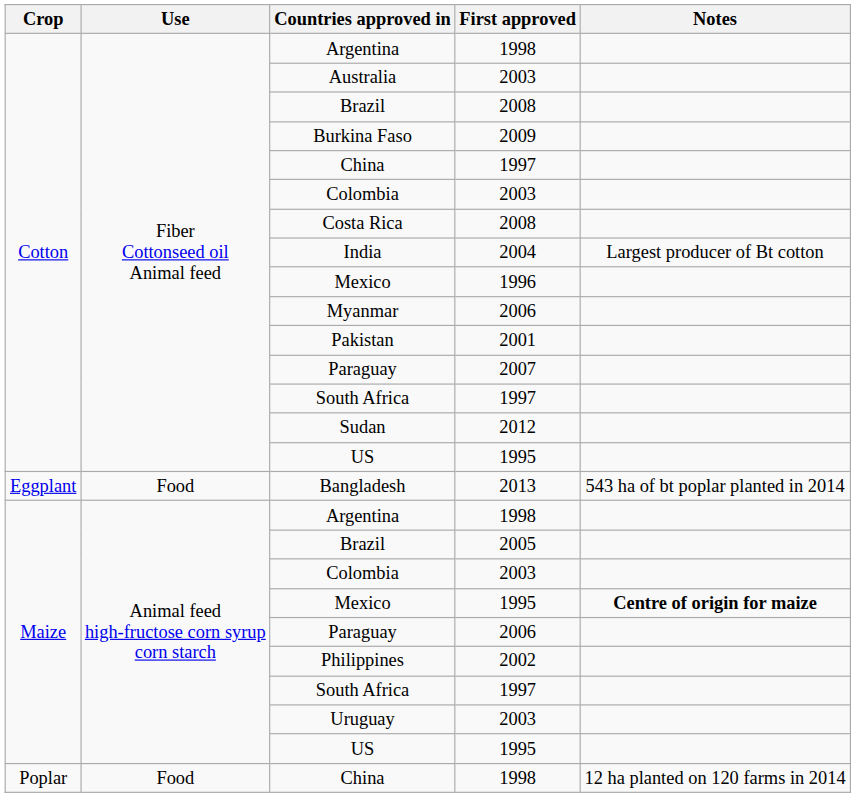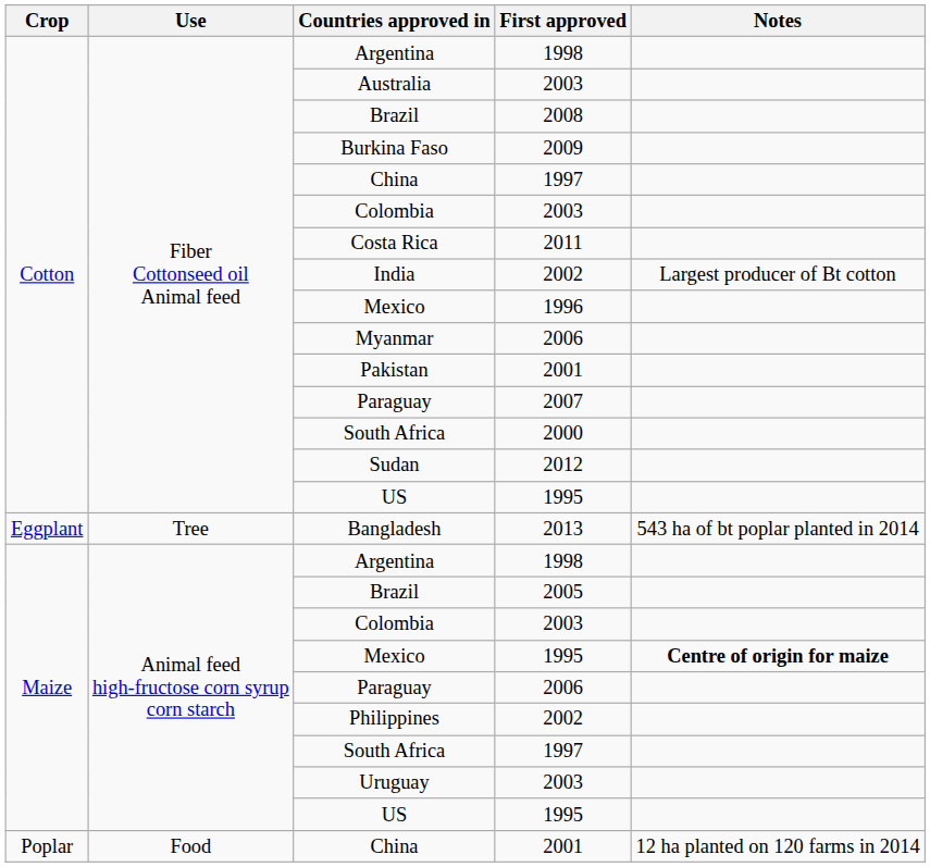Costa Rica | First approved: 2008 -> 2011
India | First approved: 2004 -> 2002
Cotton / South Africa | First approved: 1997 -> 2000
Bangladesh | Use: Food -> Tree
Poplar / China | First approved: 1998 -> 2001
